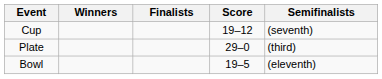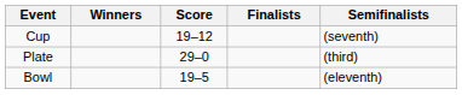columns swapped: Score <-> Finalists
